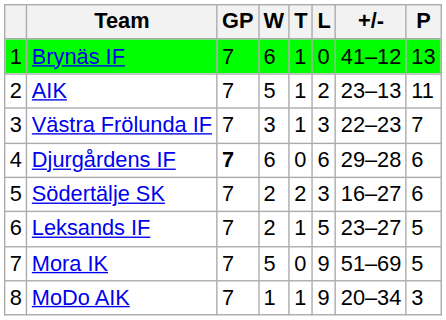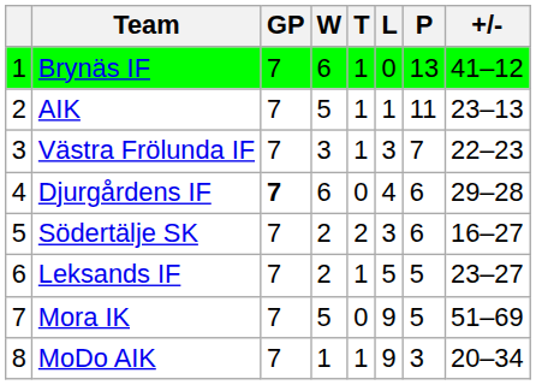columns swapped: +/- <-> P
AIK | L: 2 -> 1
Djurgårdens IF | L: 6 -> 4
